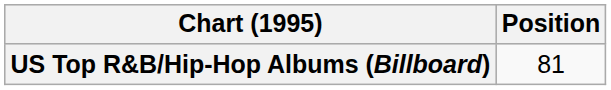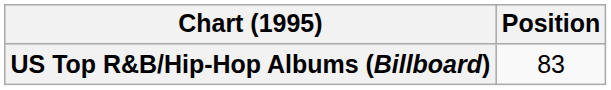US Top R&B/Hip-Hop Albums (Billboard) | Position: 81 -> 83
